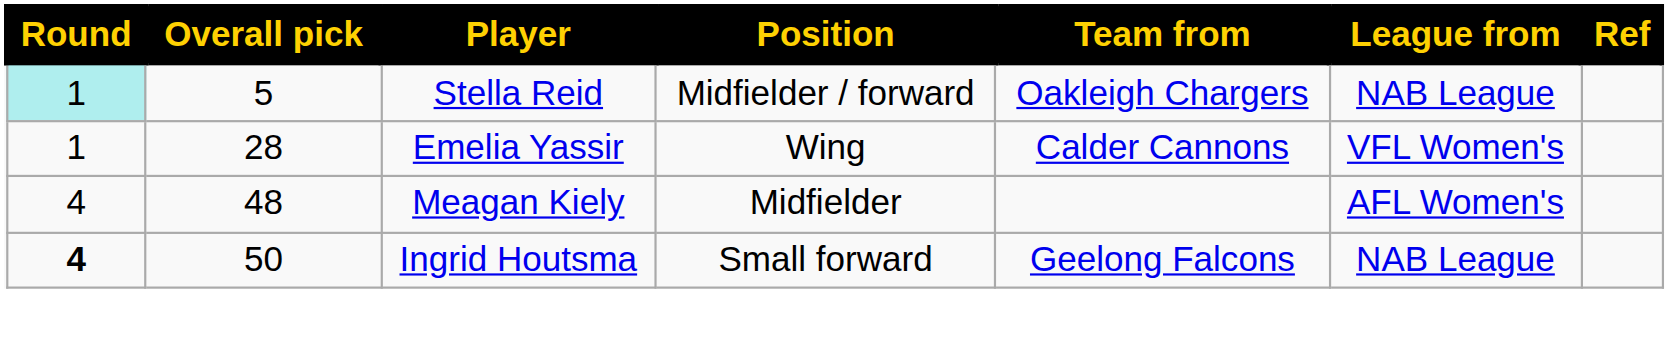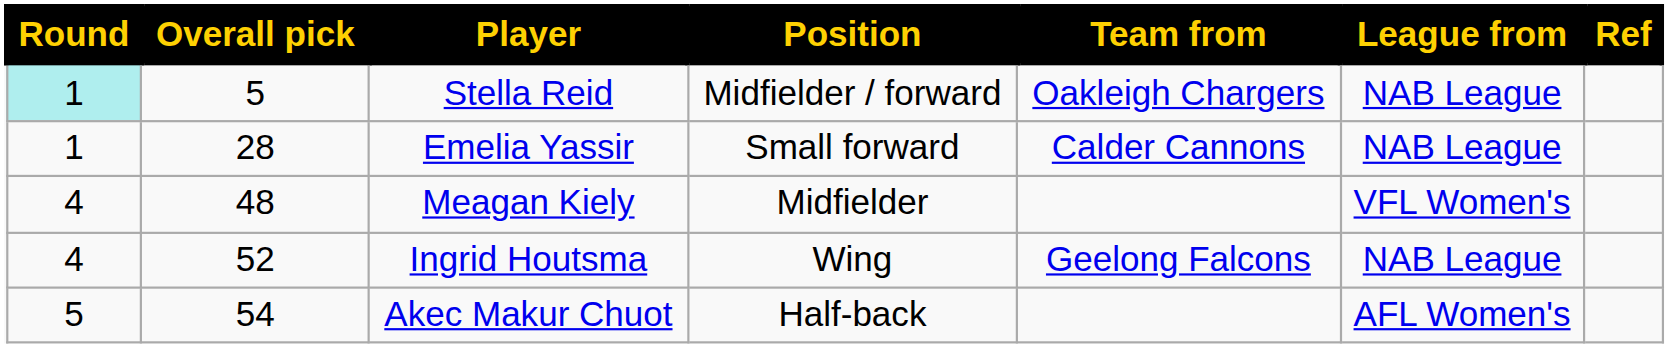Emelia Yassir | Position: Wing -> Small forward
Emelia Yassir | League from: VFL Women's -> NAB League
Meagan Kiely | League from: AFL Women's -> VFL Women's
Ingrid Houtsma | Round: bold -> normal
Ingrid Houtsma | Overall pick: 50 -> 52
Ingrid Houtsma | Position: Small forward -> Wing
+ row: 5 | 54 | Akec Makur Chuot | Half-back | AFL Women's
